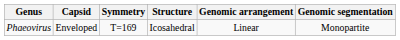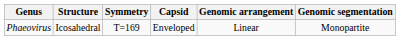columns swapped: Structure <-> Capsid
